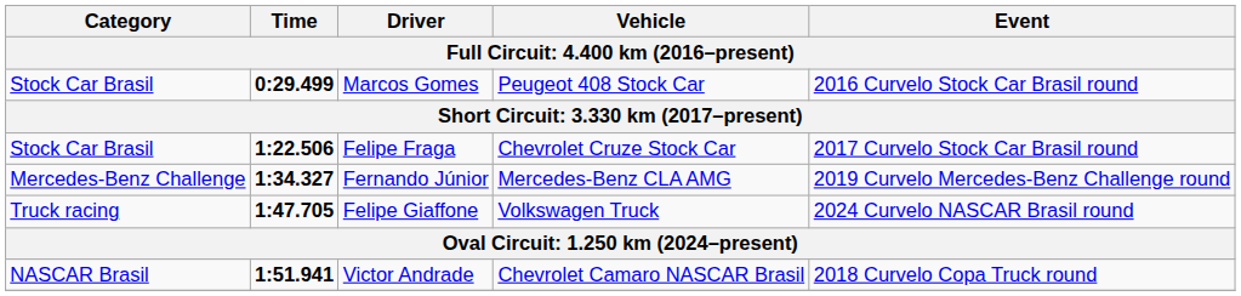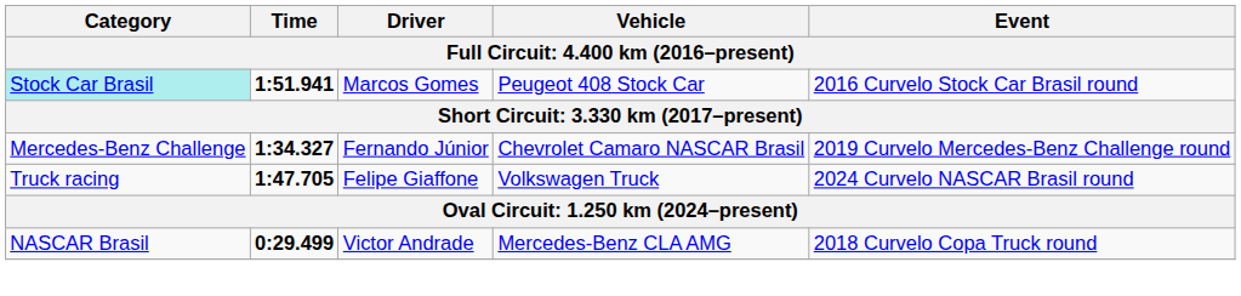Marcos Gomes | Category: no background -> paleturquoise background
Marcos Gomes | Time: 0:29.499 -> 1:51.941
- row: Stock Car Brasil | 1:22.506 | Felipe Fraga | Chevrolet Cruze Stock Car | 2017 Curvelo Stock Car Brasil round
Fernando Júnior | Vehicle: Mercedes-Benz CLA AMG -> Chevrolet Camaro NASCAR Brasil
Victor Andrade | Time: 1:51.941 -> 0:29.499
Victor Andrade | Vehicle: Chevrolet Camaro NASCAR Brasil -> Mercedes-Benz CLA AMG
